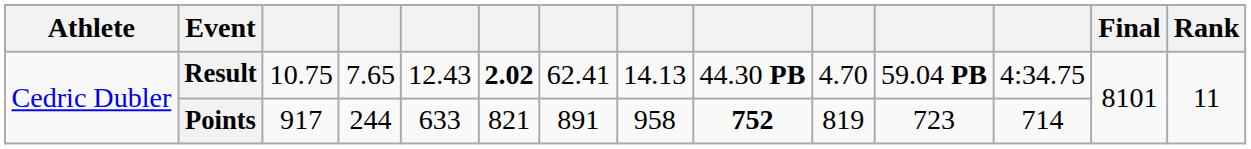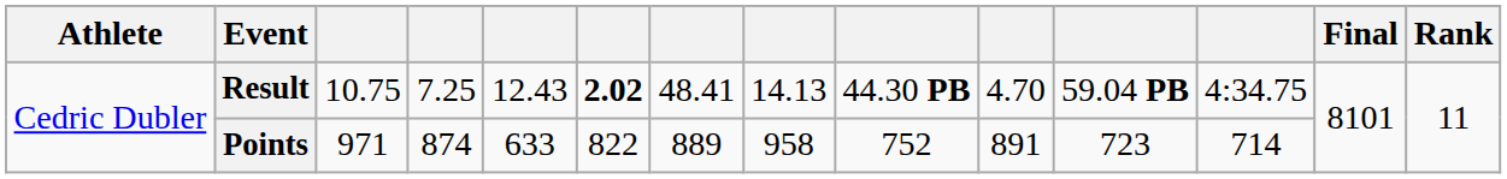Result | column 4: 7.65 -> 7.25
Result | column 7: 62.41 -> 48.41
Points | column 3: 917 -> 971
Points | column 4: 244 -> 874
Points | column 6: 821 -> 822
Points | column 7: 891 -> 889
Points | column 9: bold -> normal
Points | column 10: 819 -> 891
